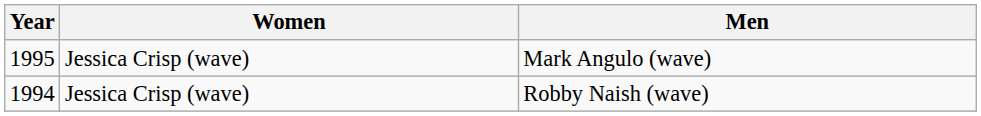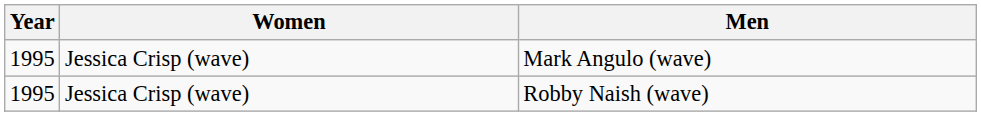Robby Naish (wave) | Year: 1994 -> 1995
